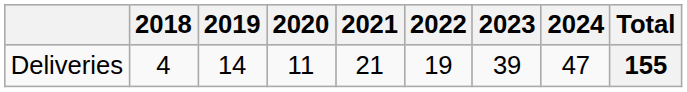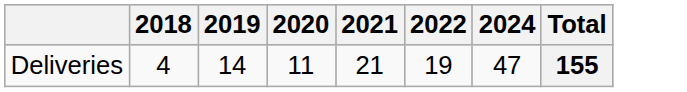- column: 2023 | 39
